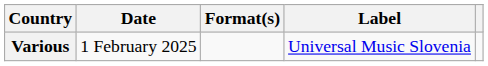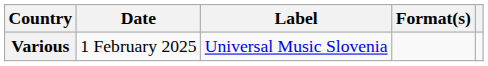columns swapped: Format(s) <-> Label
